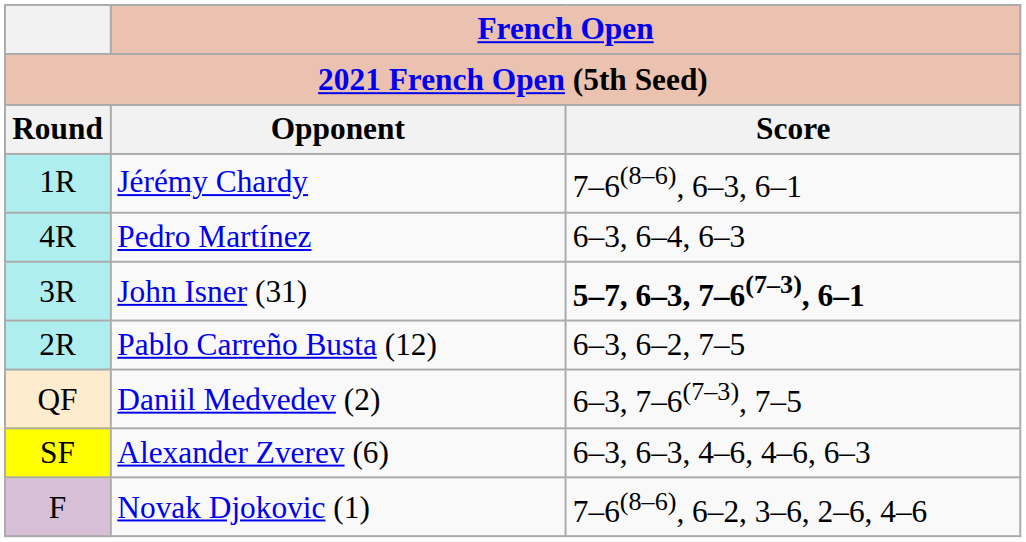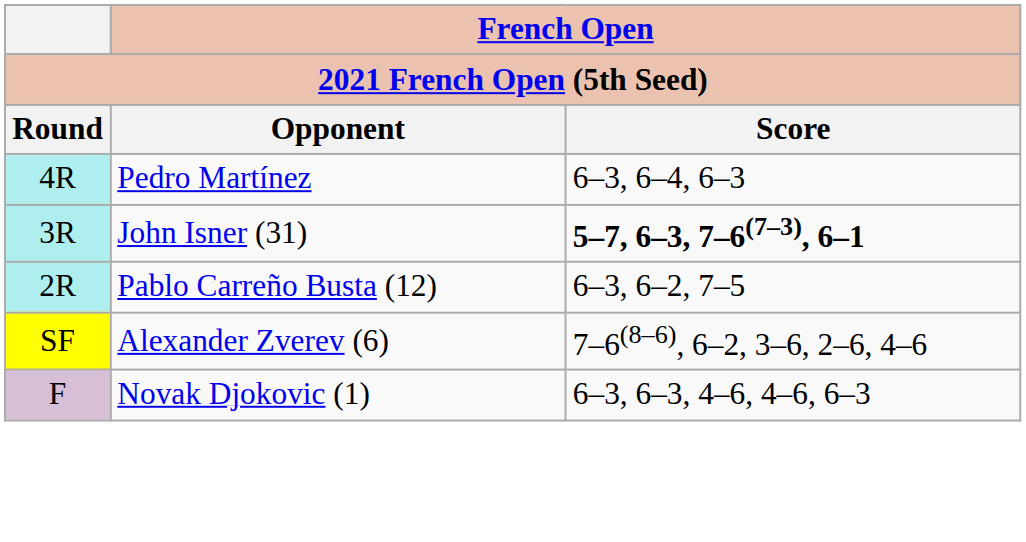- row: 1R | Jérémy Chardy | 7–6(8–6), 6–3, 6–1
- row: QF | Daniil Medvedev (2) | 6–3, 7–6(7–3), 7–5
Alexander Zverev (6) | French Open / Score: 6–3, 6–3, 4–6, 4–6, 6–3 -> 7–6(8–6), 6–2, 3–6, 2–6, 4–6
Novak Djokovic (1) | French Open / Score: 7–6(8–6), 6–2, 3–6, 2–6, 4–6 -> 6–3, 6–3, 4–6, 4–6, 6–3
